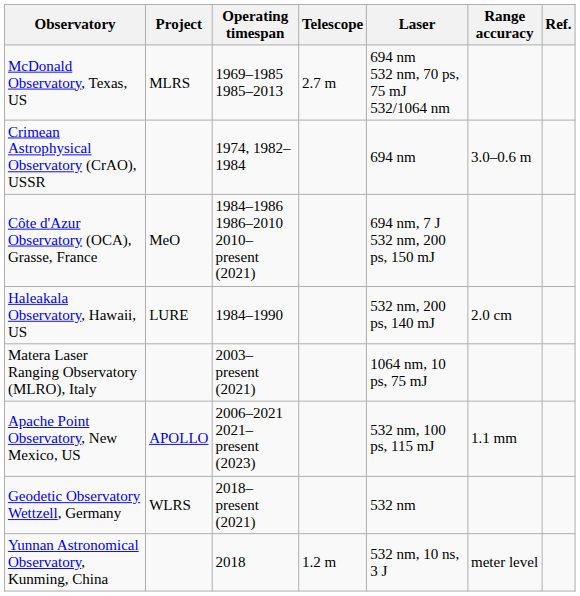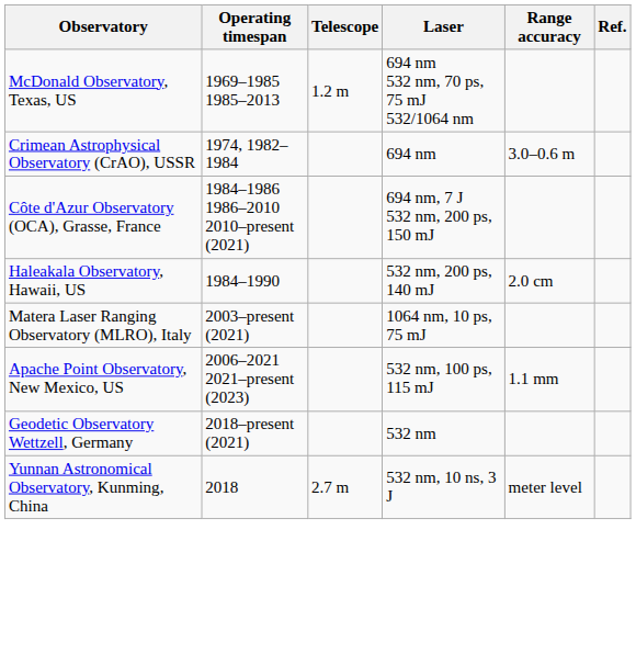- column: Project | MLRS | MeO | LURE | APOLLO | WLRS
McDonald Observatory, Texas, US | Telescope: 2.7 m -> 1.2 m
Yunnan Astronomical Observatory, Kunming, China | Telescope: 1.2 m -> 2.7 m
